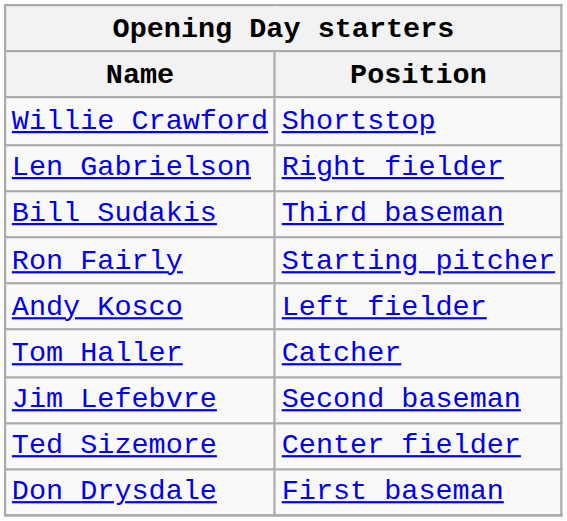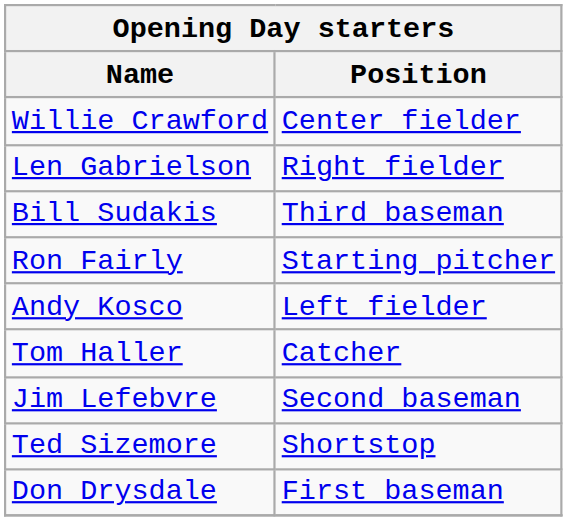Willie Crawford | Position: Shortstop -> Center fielder
Ted Sizemore | Position: Center fielder -> Shortstop
